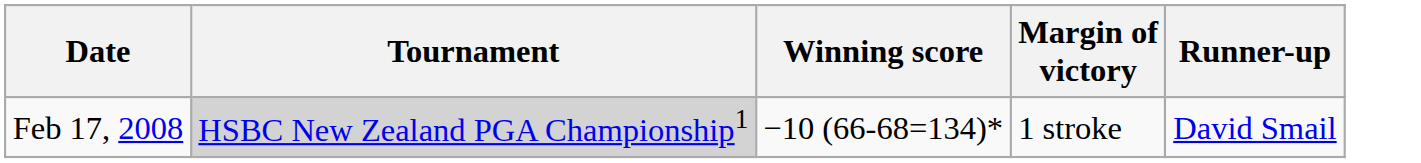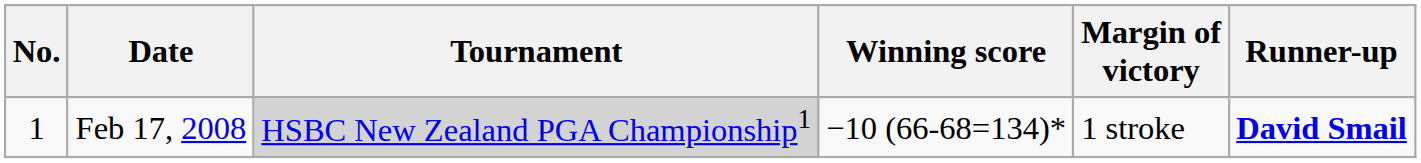+ column: No. | 1
Feb 17, 2008 | Runner-up: normal -> bold
